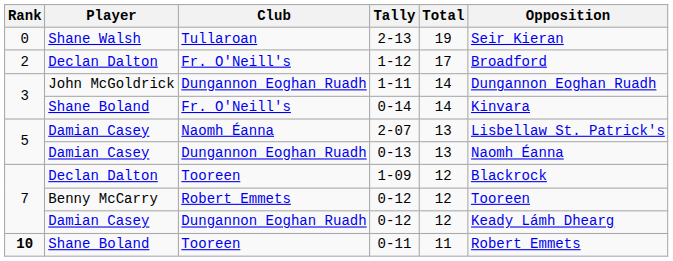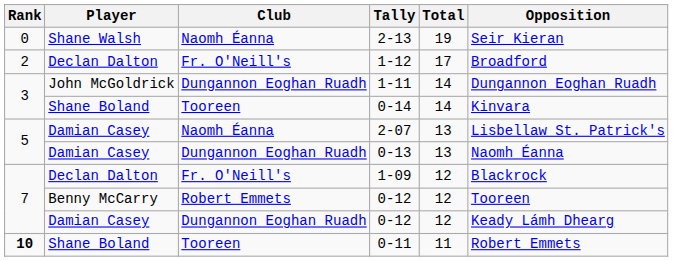2-13 | Club: Tullaroan -> Naomh Éanna
0-14 | Club: Fr. O'Neill's -> Tooreen
1-09 | Club: Tooreen -> Fr. O'Neill's
